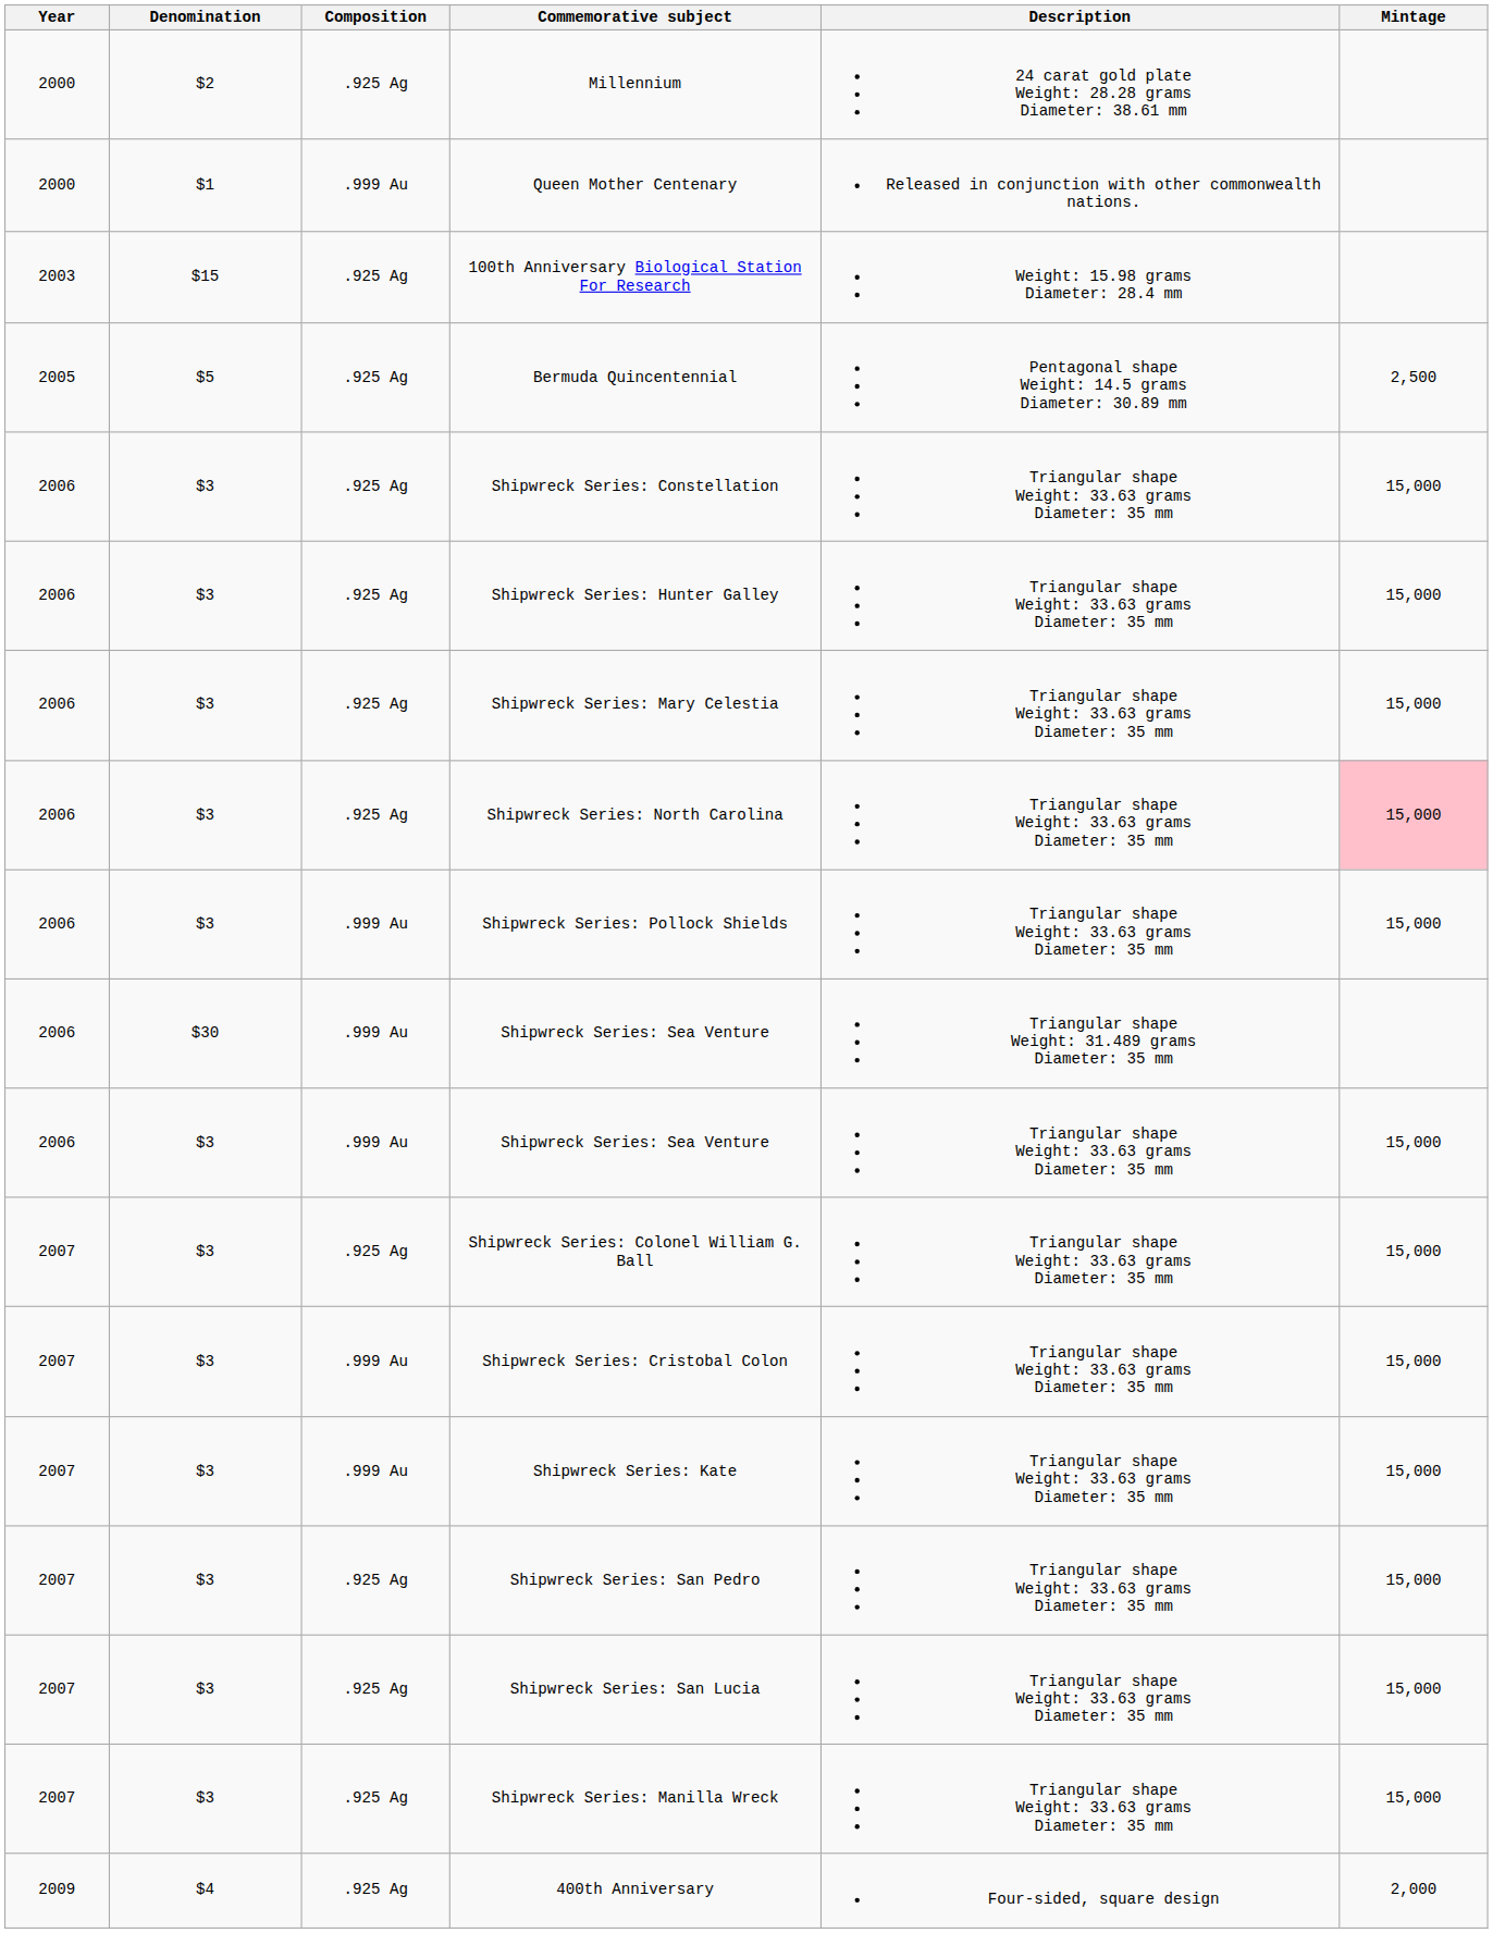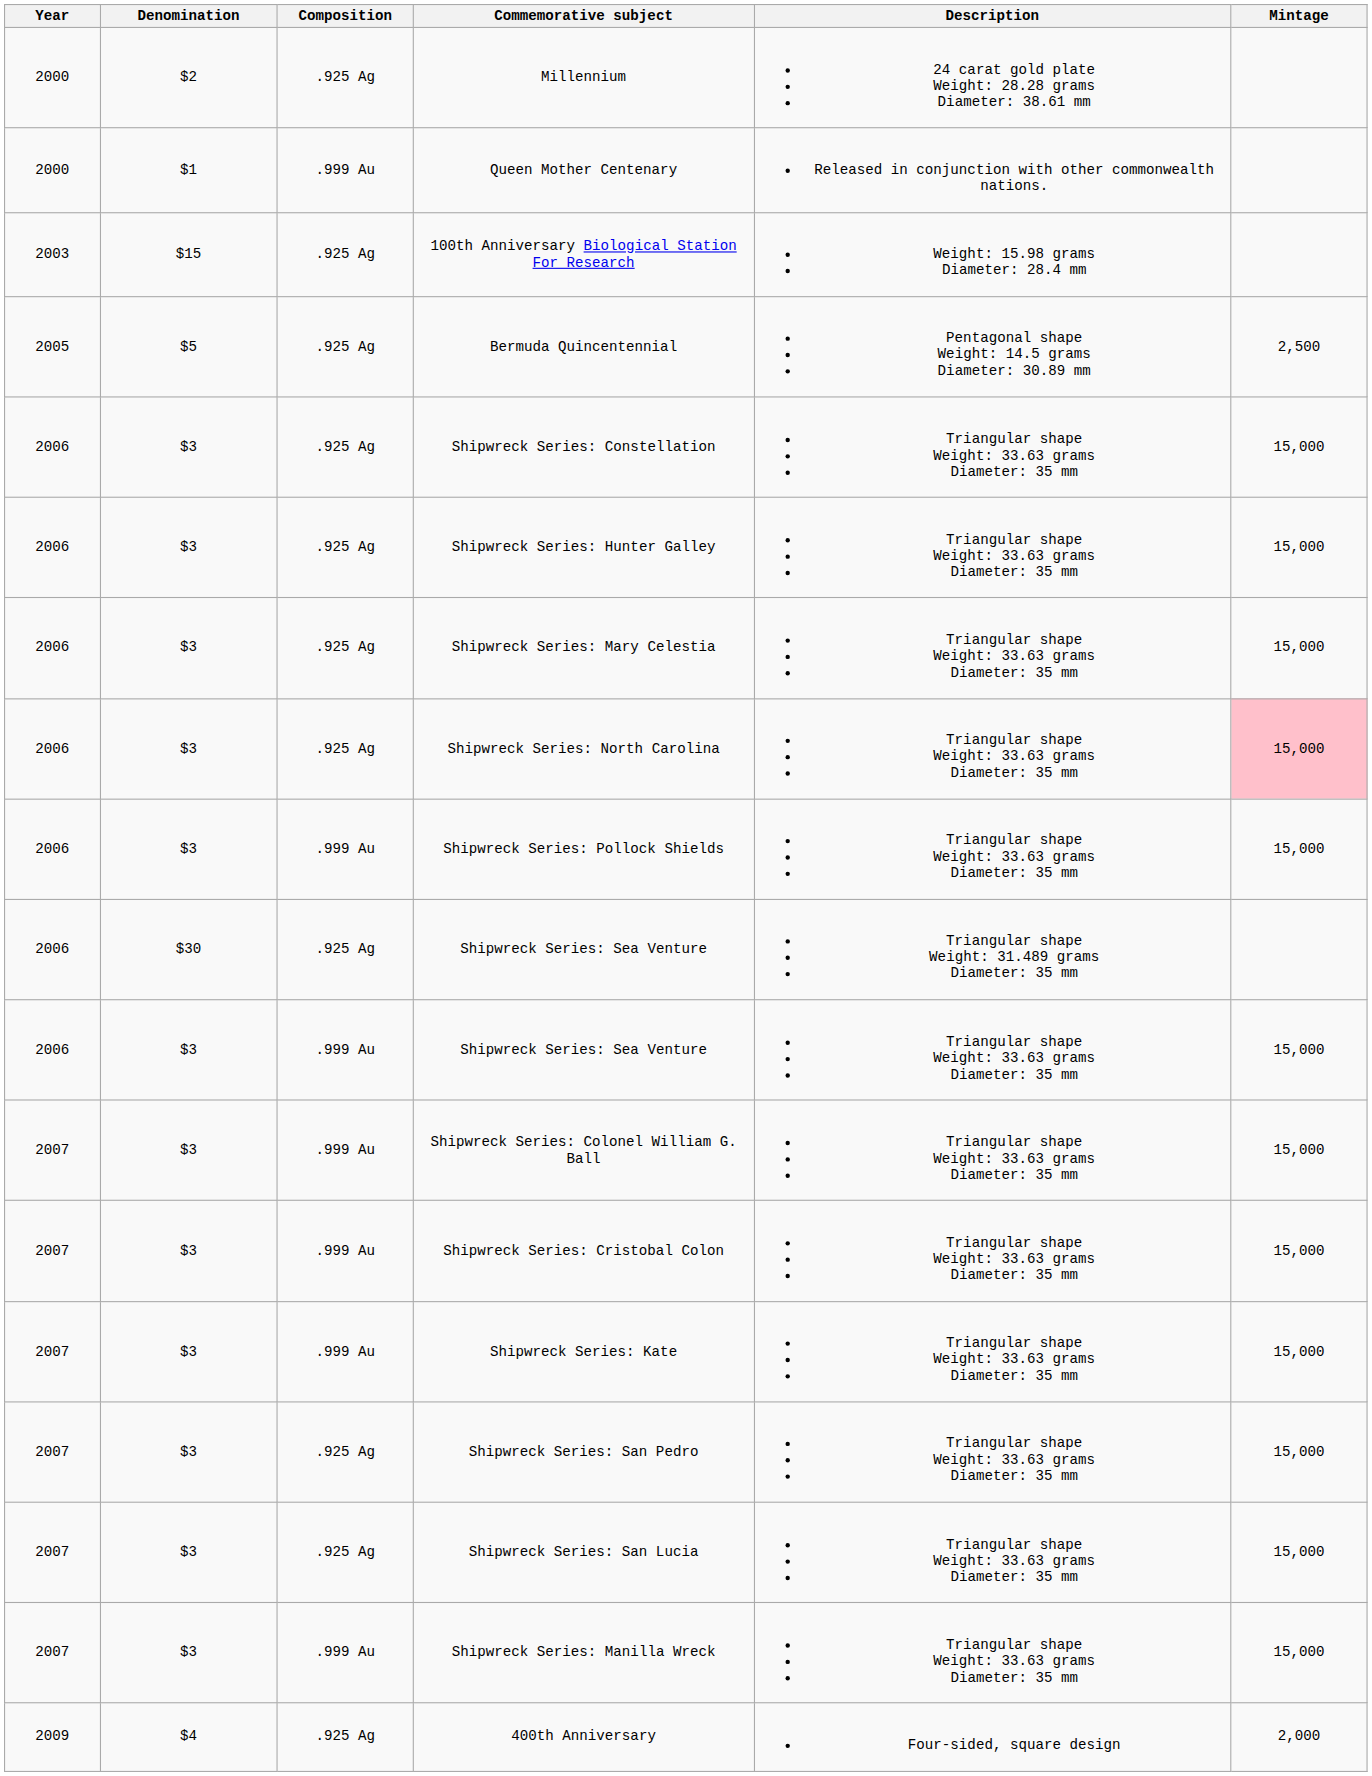$30 / Shipwreck Series: Sea Venture | Composition: .999 Au -> .925 Ag
Shipwreck Series: Colonel William G. Ball | Composition: .925 Ag -> .999 Au
Shipwreck Series: Manilla Wreck | Composition: .925 Ag -> .999 Au
